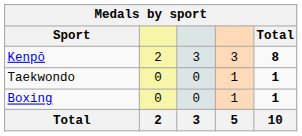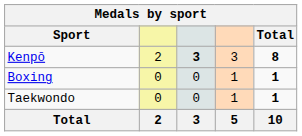Kenpō | column 3: normal -> bold
rows swapped: Taekwondo <-> Boxing
